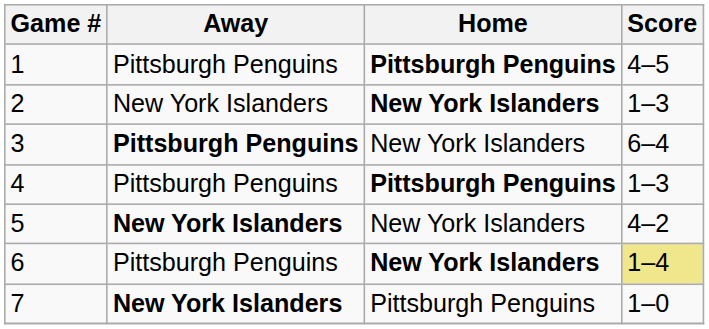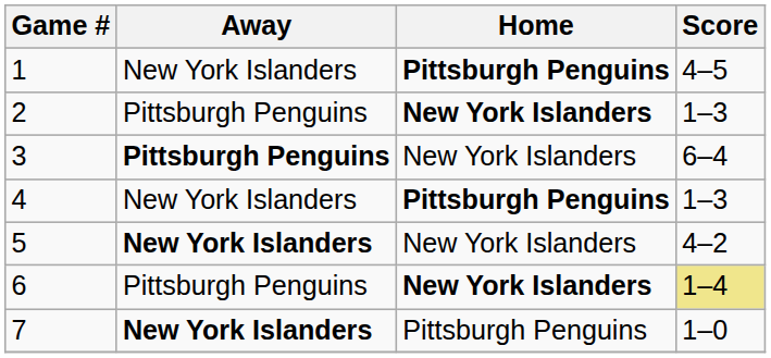1 | Away: Pittsburgh Penguins -> New York Islanders
2 | Away: New York Islanders -> Pittsburgh Penguins
4 | Away: Pittsburgh Penguins -> New York Islanders
